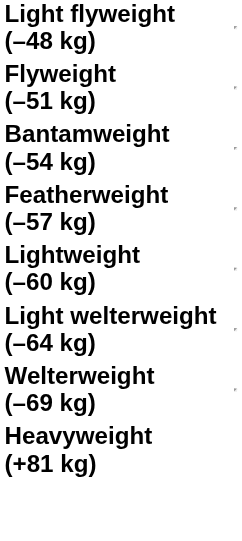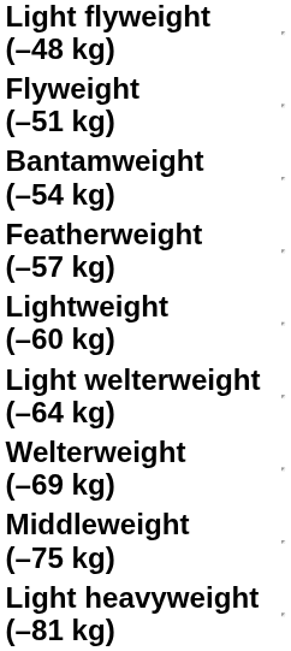+ row: Middleweight (–75 kg)
+ row: Light heavyweight (–81 kg)
- row: Heavyweight (+81 kg)
